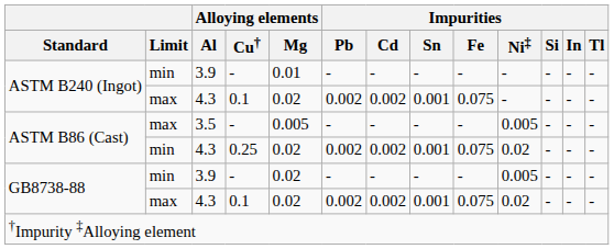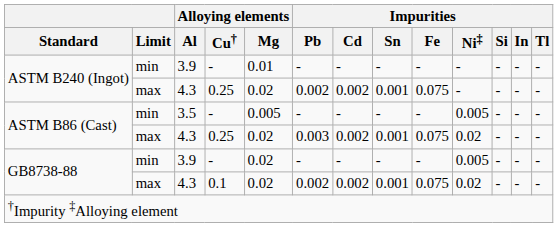ASTM B240 (Ingot) / 4.3 | Alloying elements / Cu†: 0.1 -> 0.25
ASTM B86 (Cast) / 3.5 | Limit: max -> min
ASTM B86 (Cast) / 4.3 | Limit: min -> max
ASTM B86 (Cast) / 4.3 | Impurities / Pb: 0.002 -> 0.003
